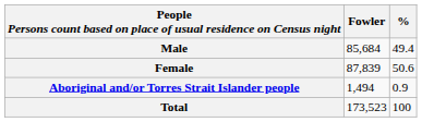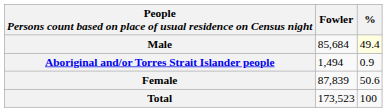Male | %: no background -> lightyellow background
rows swapped: Female <-> Aboriginal and/or Torres Strait Islander people
